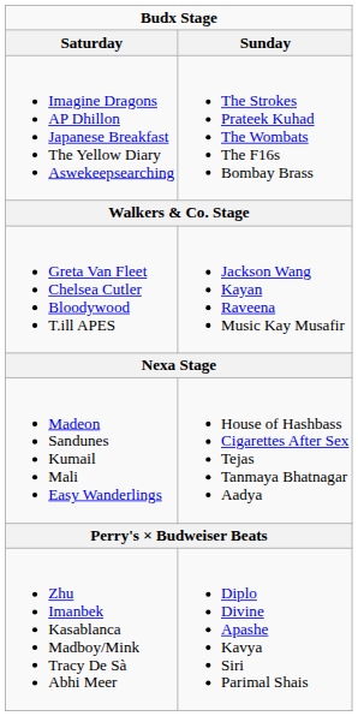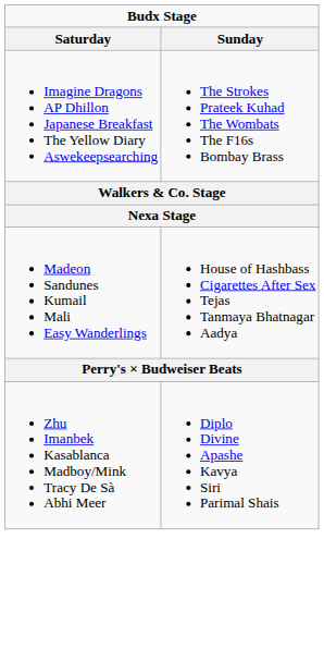- row: Greta Van Fleet Chelsea Cutler Bloodywood T.ill APES | Jackson Wang Kayan Raveena Music Kay Musafir
